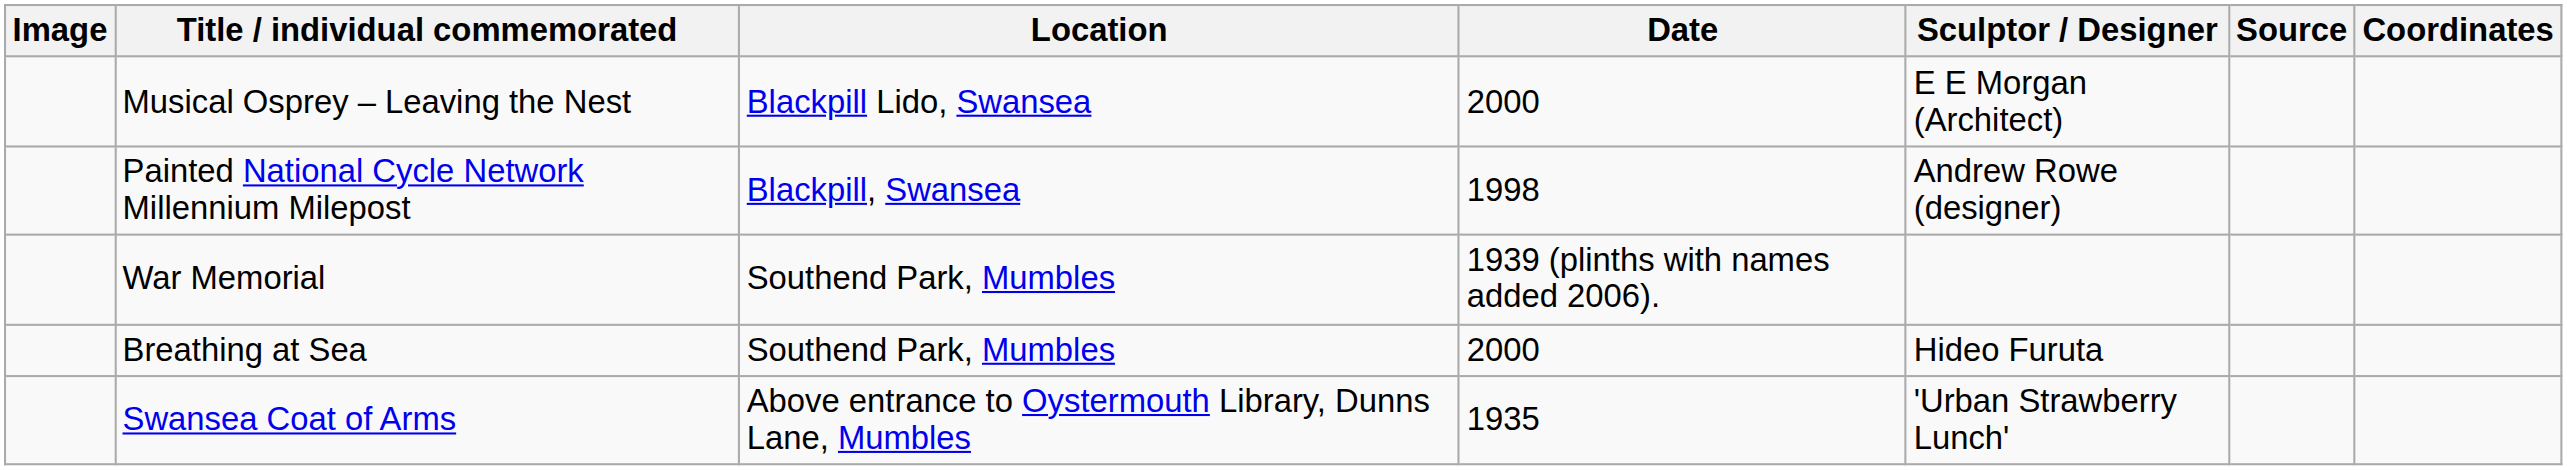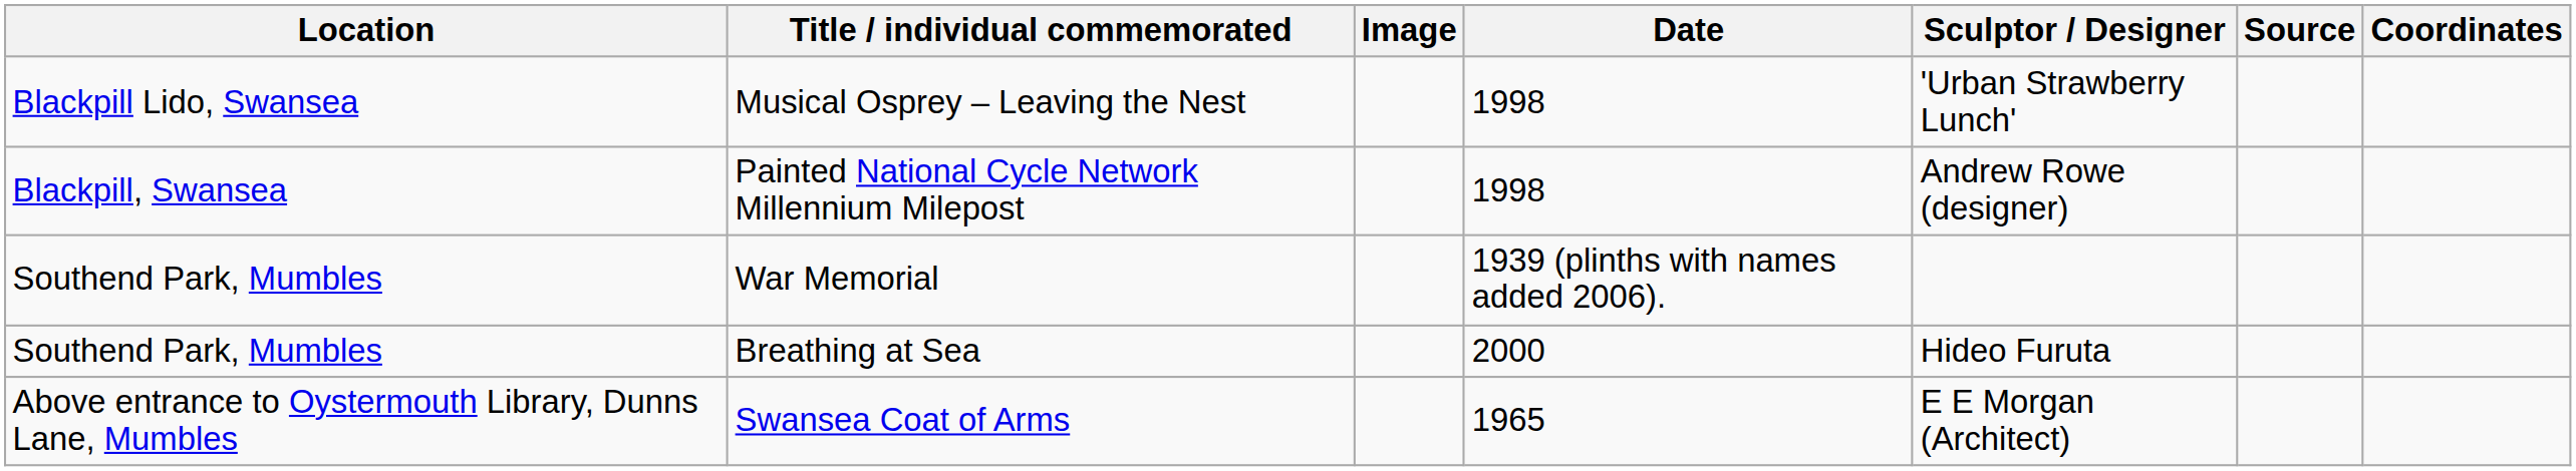columns swapped: Image <-> Location
Musical Osprey – Leaving the Nest | Date: 2000 -> 1998
Musical Osprey – Leaving the Nest | Sculptor / Designer: E E Morgan (Architect) -> 'Urban Strawberry Lunch'
Swansea Coat of Arms | Date: 1935 -> 1965
Swansea Coat of Arms | Sculptor / Designer: 'Urban Strawberry Lunch' -> E E Morgan (Architect)
